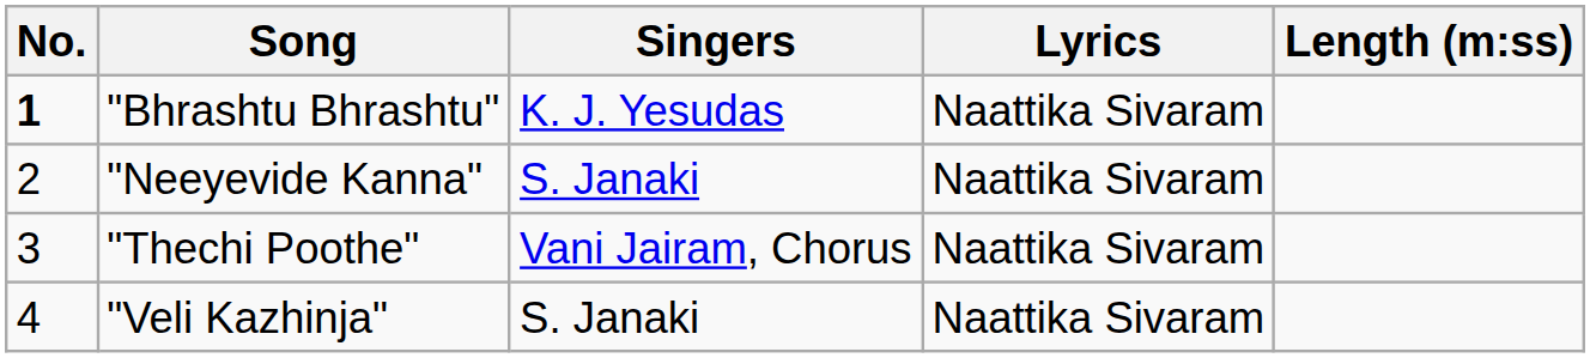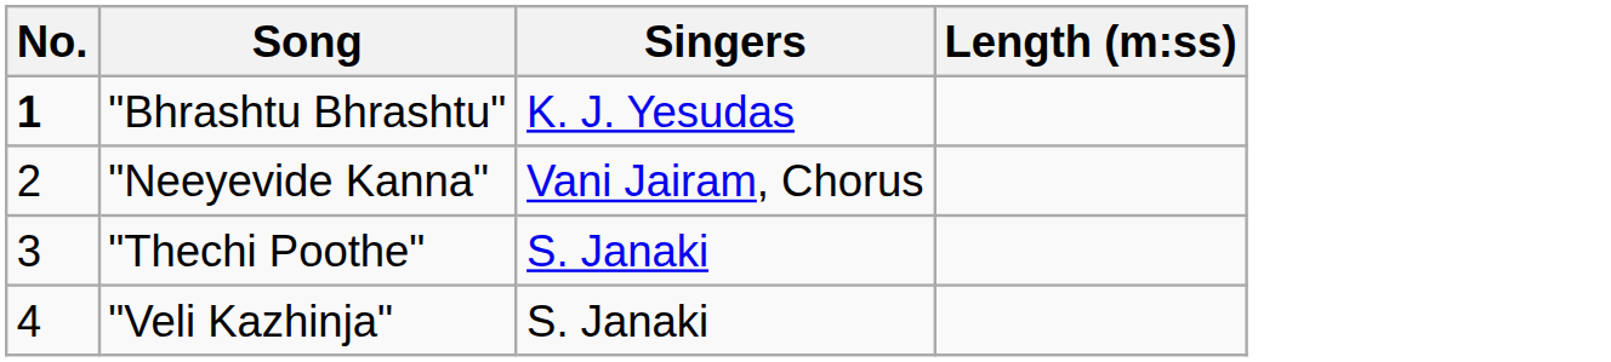- column: Lyrics | Naattika Sivaram | Naattika Sivaram | Naattika Sivaram | Naattika Sivaram
"Neeyevide Kanna" | Singers: S. Janaki -> Vani Jairam, Chorus
"Thechi Poothe" | Singers: Vani Jairam, Chorus -> S. Janaki
